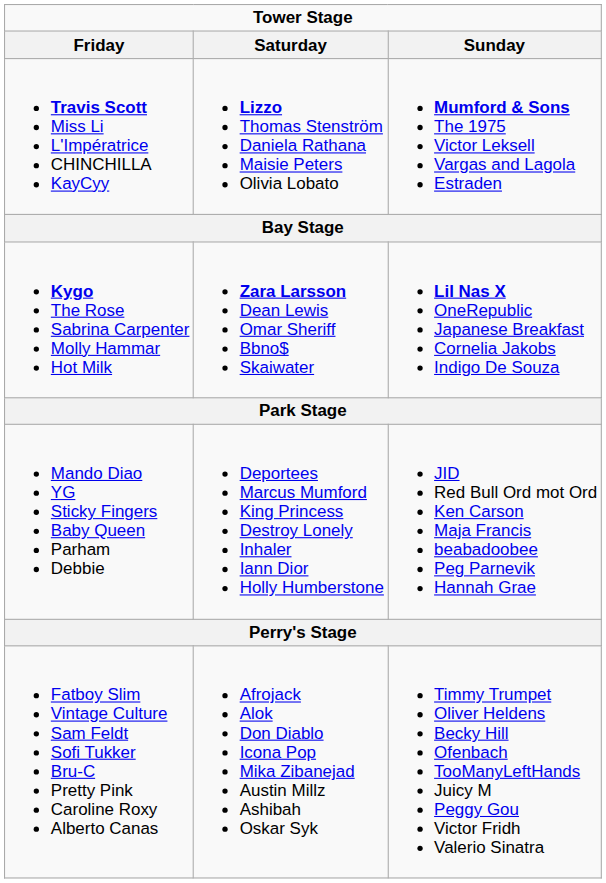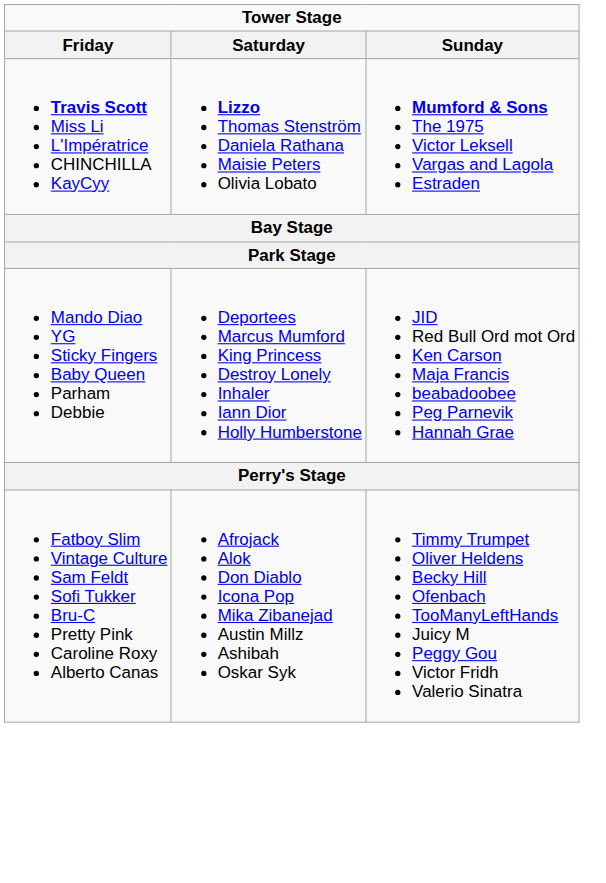- row: Kygo The Rose Sabrina Carpenter Molly Hammar Hot Milk | Zara Larsson Dean Lewis Omar Sheriff Bbno$ Skaiwater | Lil Nas X OneRepublic Japanese Breakfast Cornelia Jakobs Indigo De Souza
